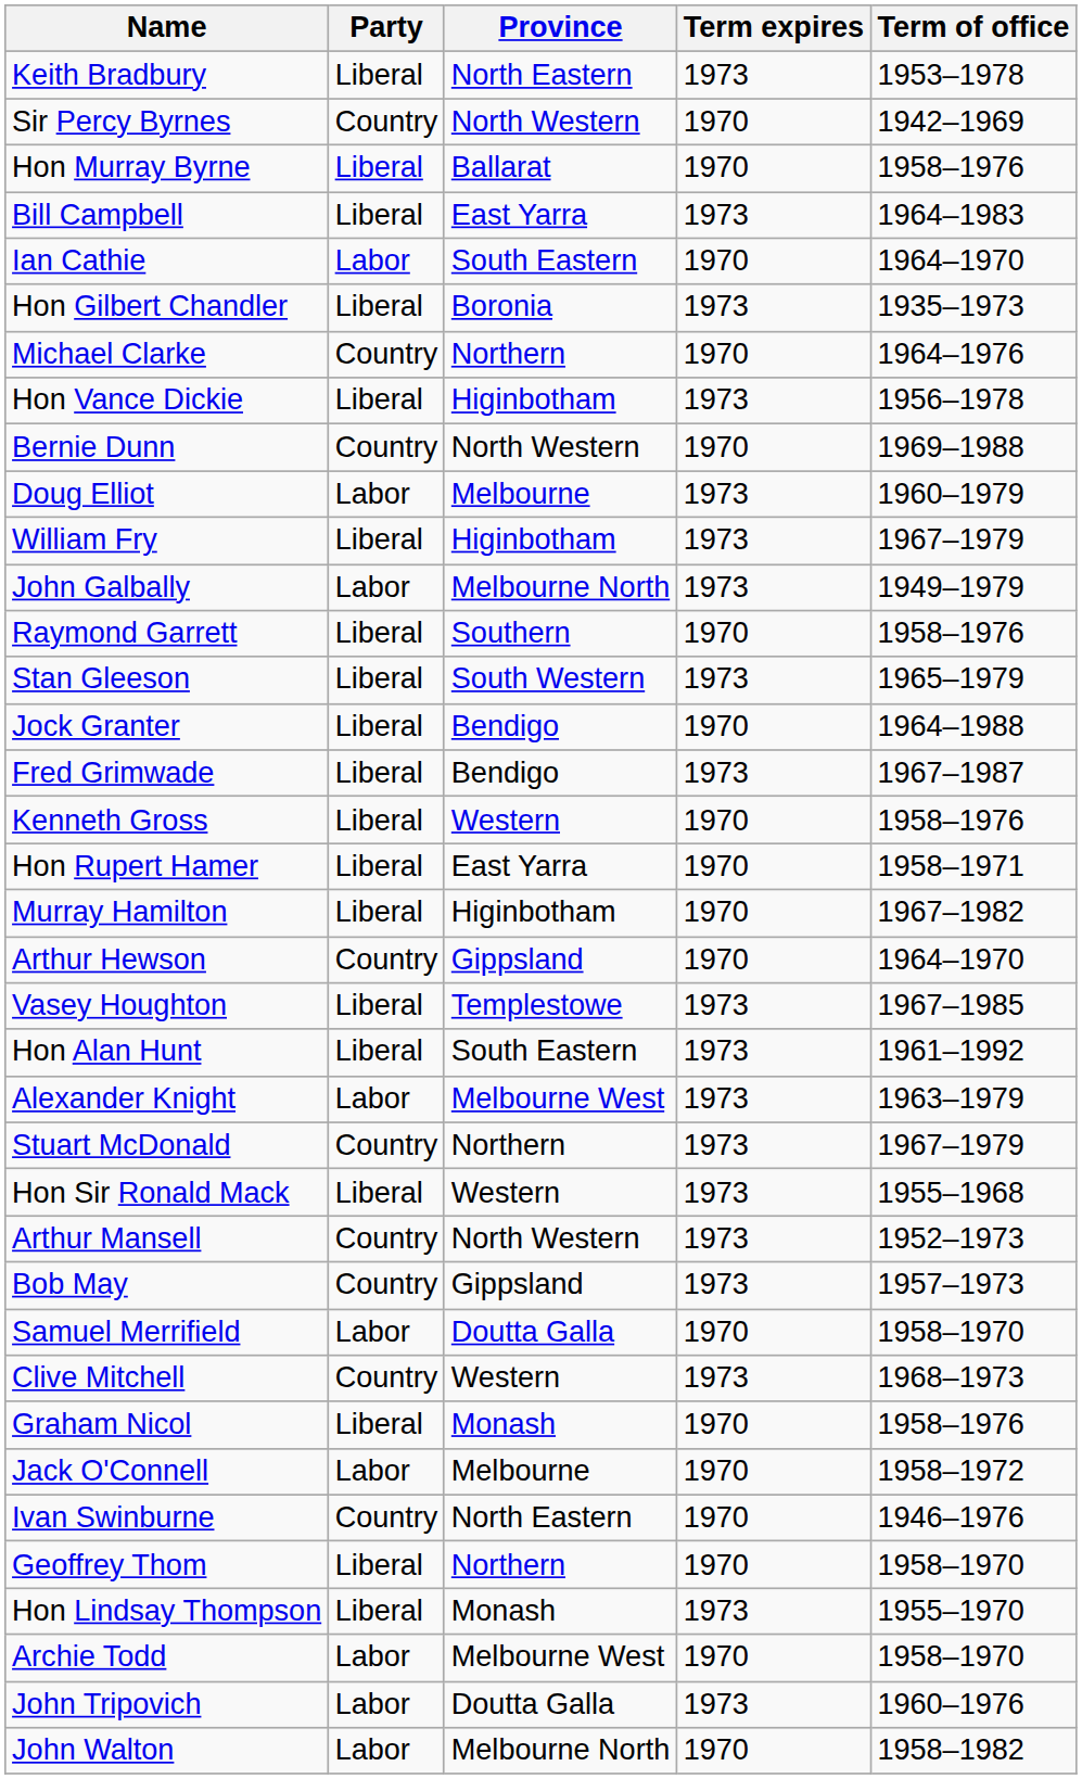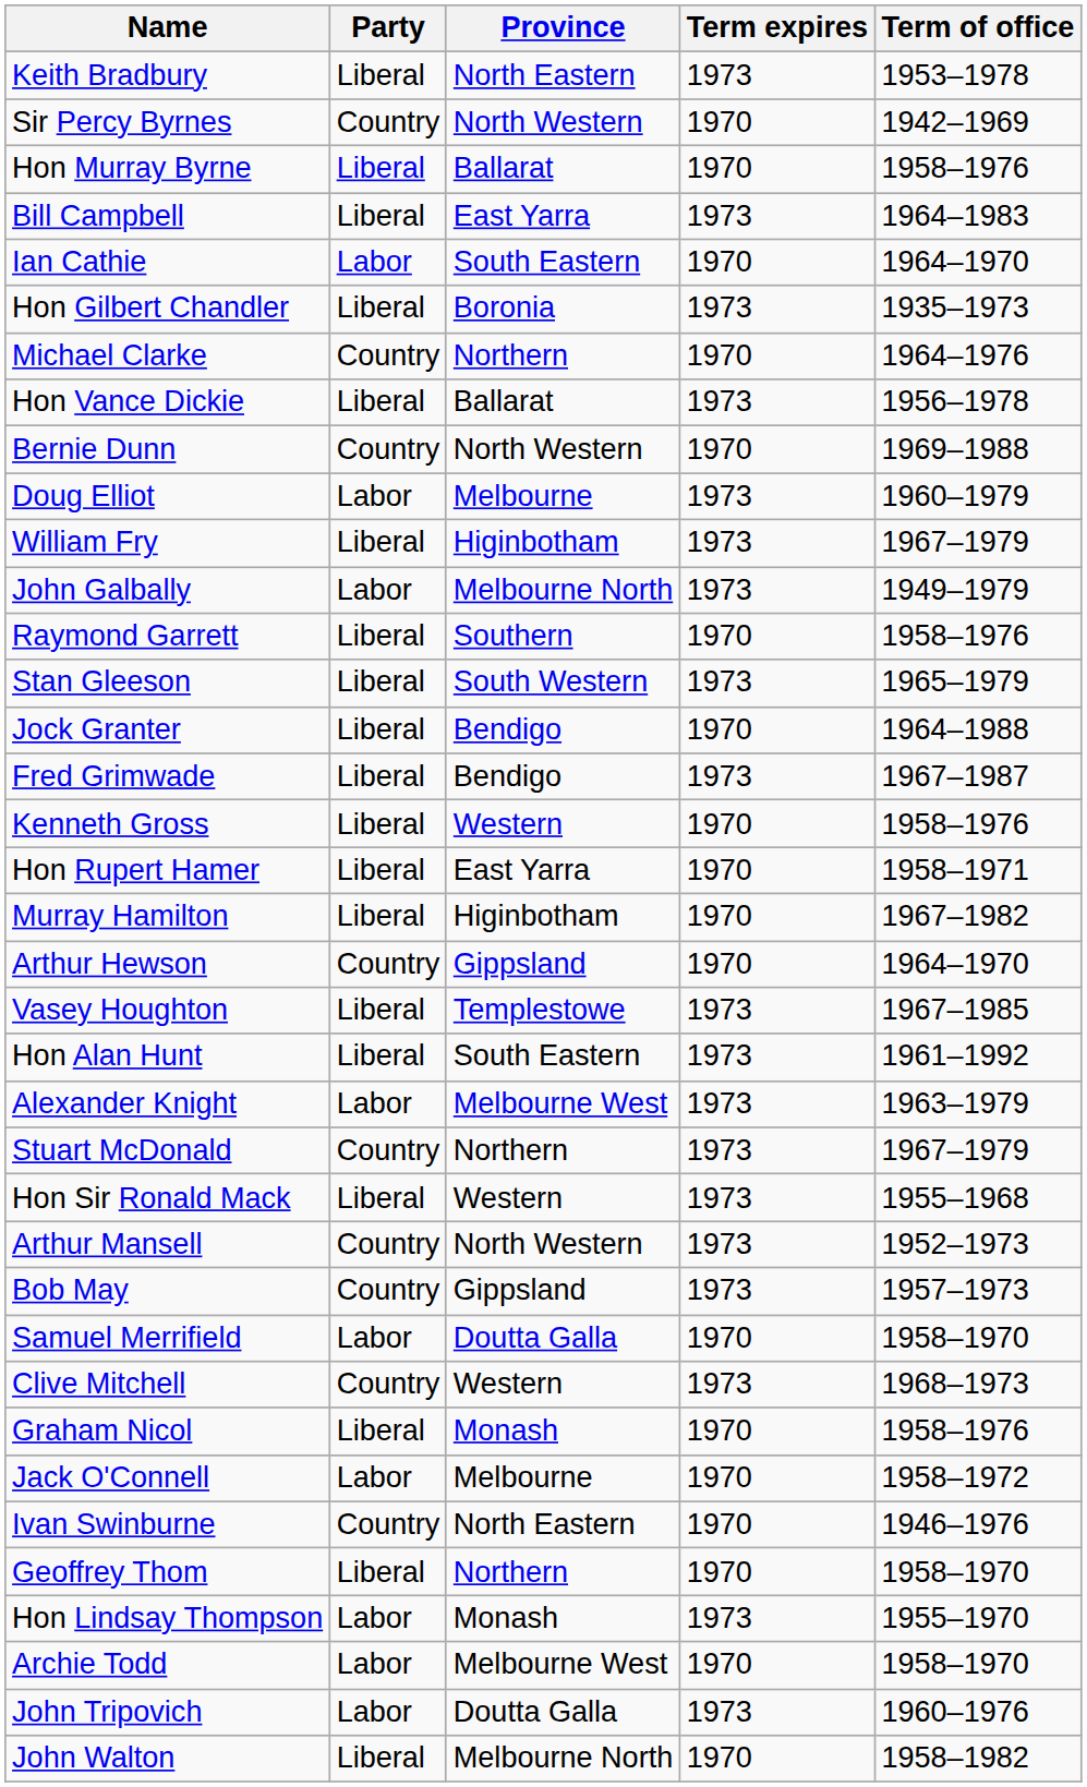Hon Vance Dickie | Province: Higinbotham -> Ballarat
Hon Lindsay Thompson | Party: Liberal -> Labor
John Walton | Party: Labor -> Liberal
